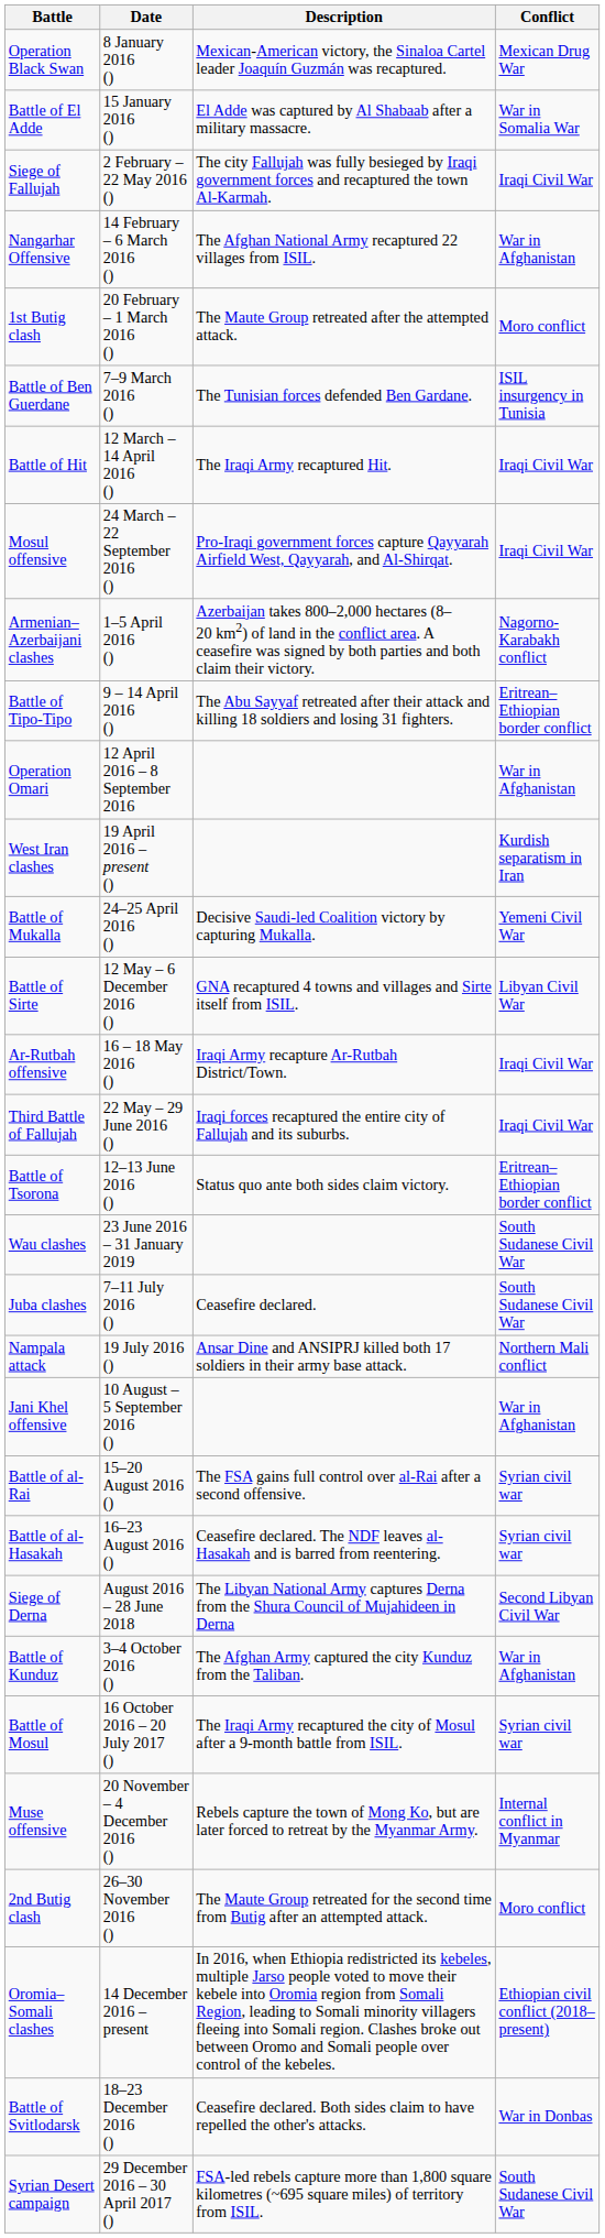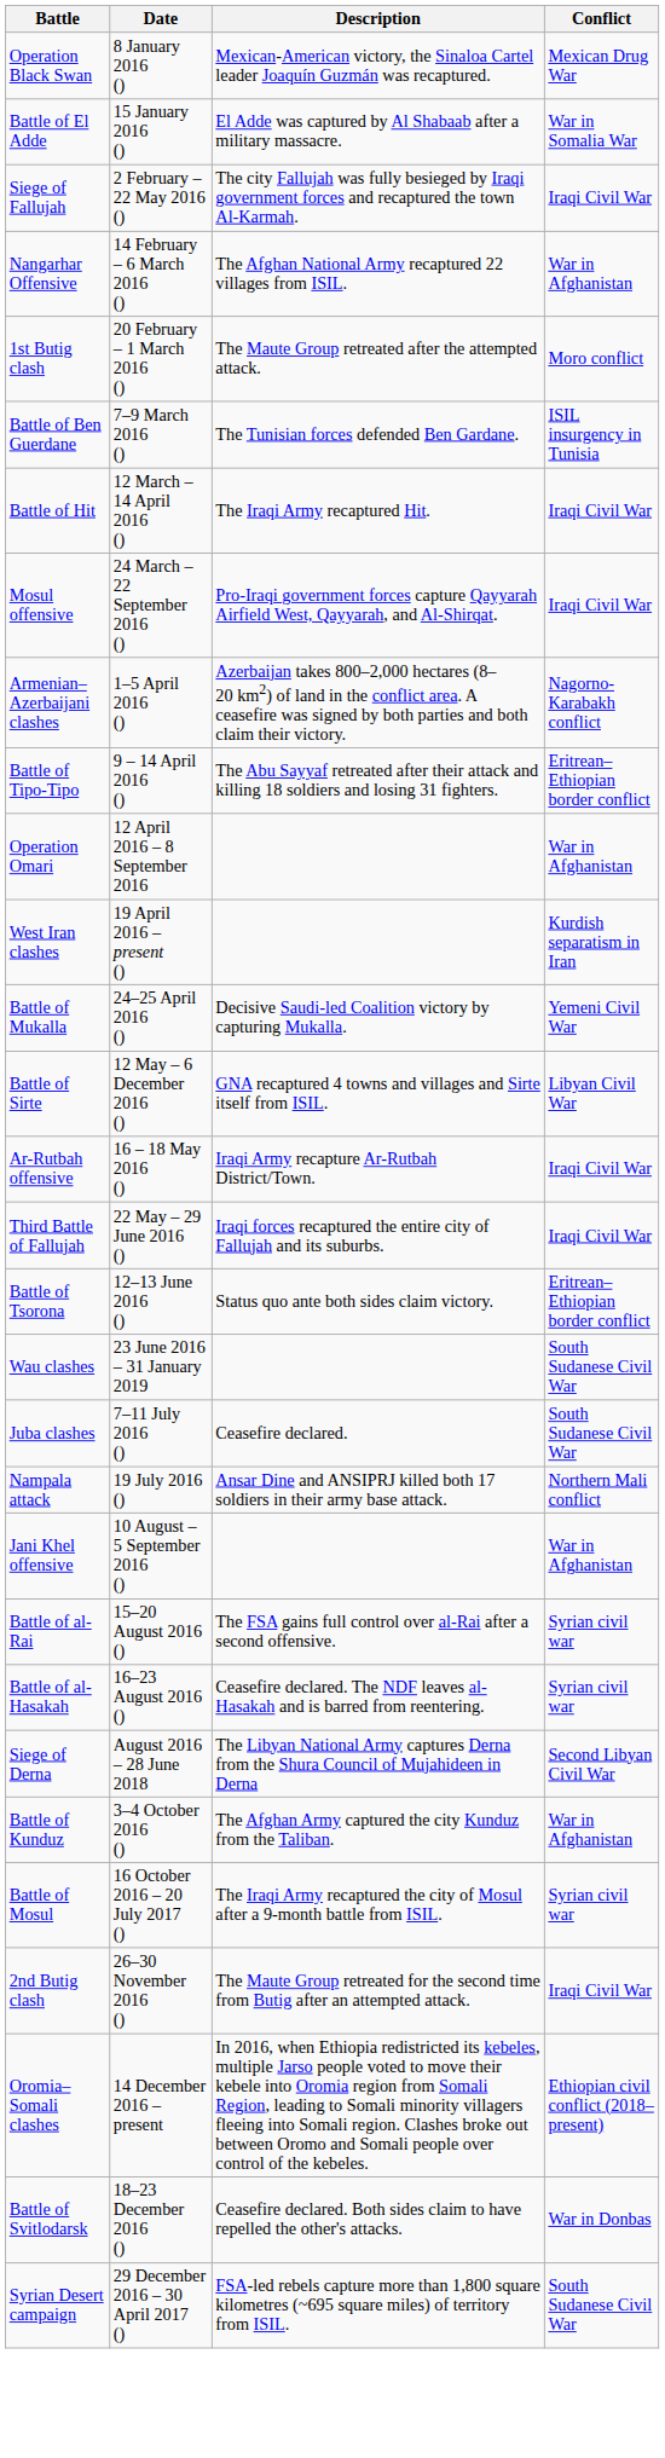- row: Muse offensive | 20 November – 4 December 2016 () | Rebels capture the town of Mong Ko, but are later forced to retreat by the Myanmar Army. | Internal conflict in Myanmar
2nd Butig clash | Conflict: Moro conflict -> Iraqi Civil War
